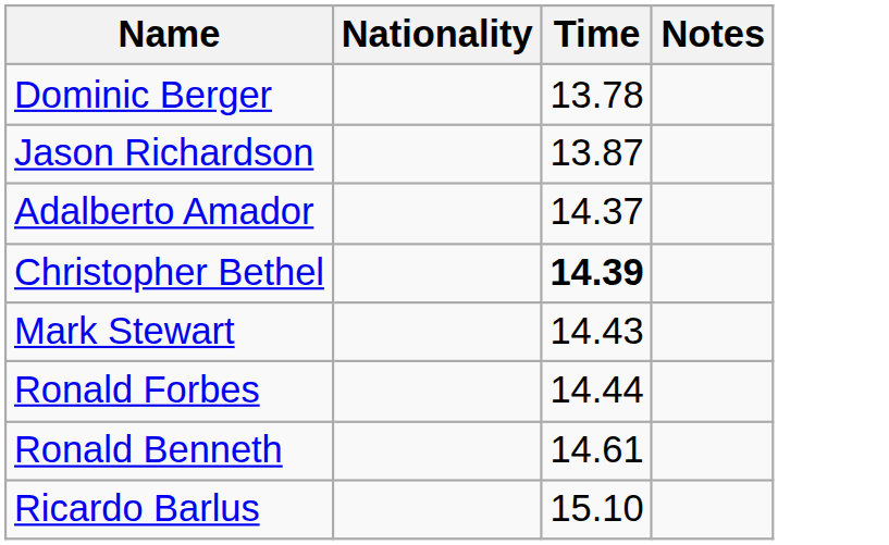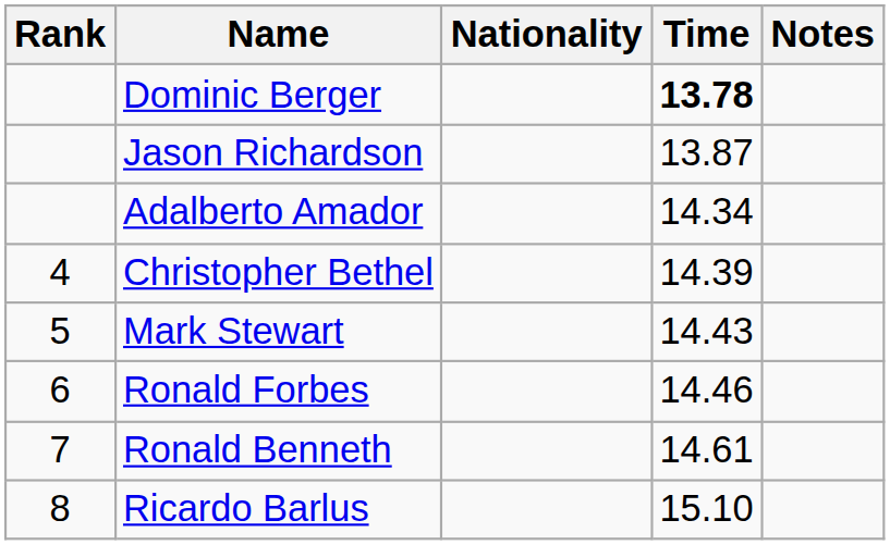+ column: Rank | 4 | 5 | 6 | 7 | 8
Dominic Berger | Time: normal -> bold
Adalberto Amador | Time: 14.37 -> 14.34
Christopher Bethel | Time: bold -> normal
Ronald Forbes | Time: 14.44 -> 14.46
